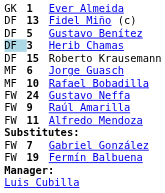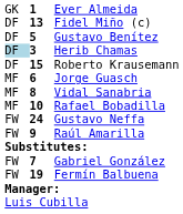+ row: MF | 8 | Vidal Sanabria
- row: FW | 11 | Alfredo Mendoza
